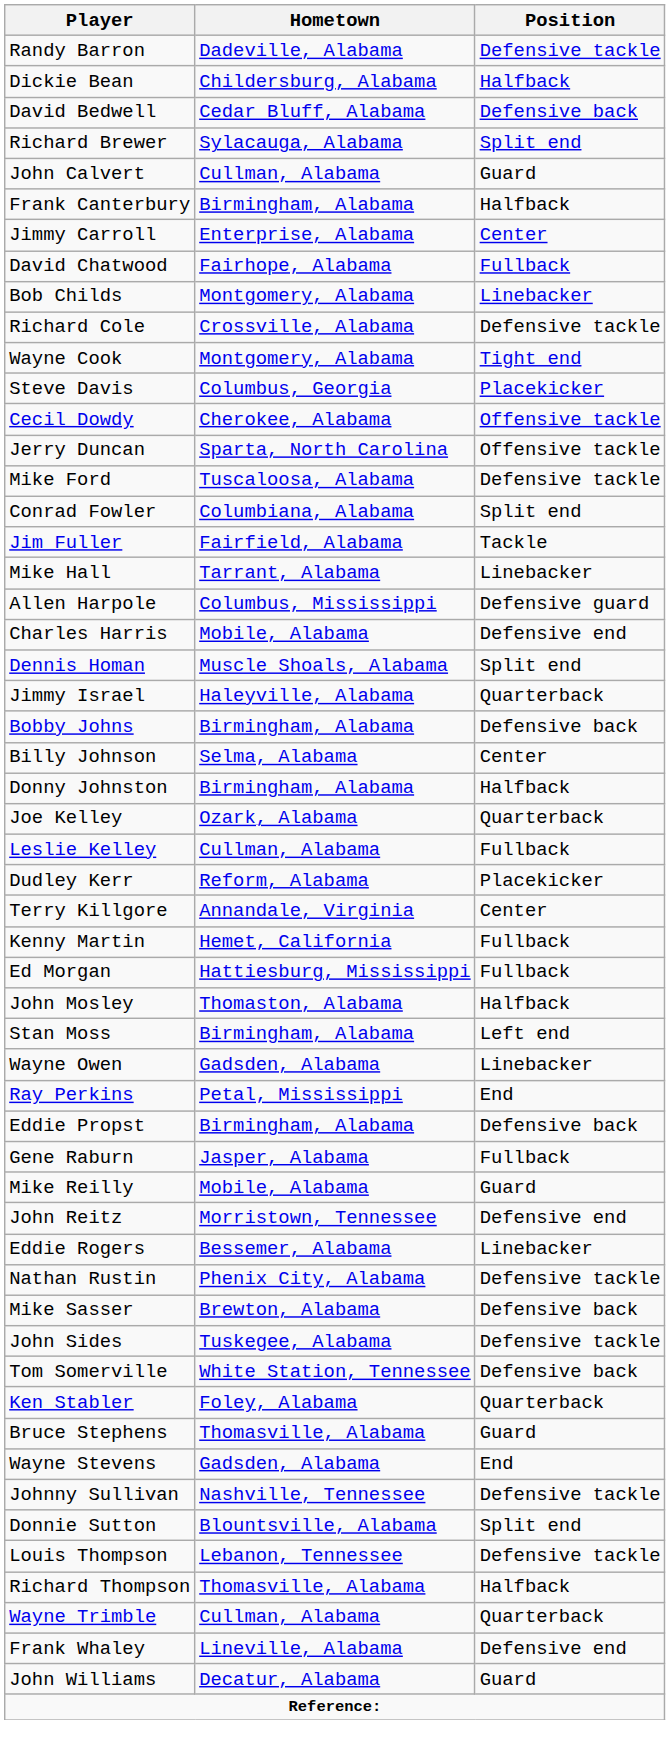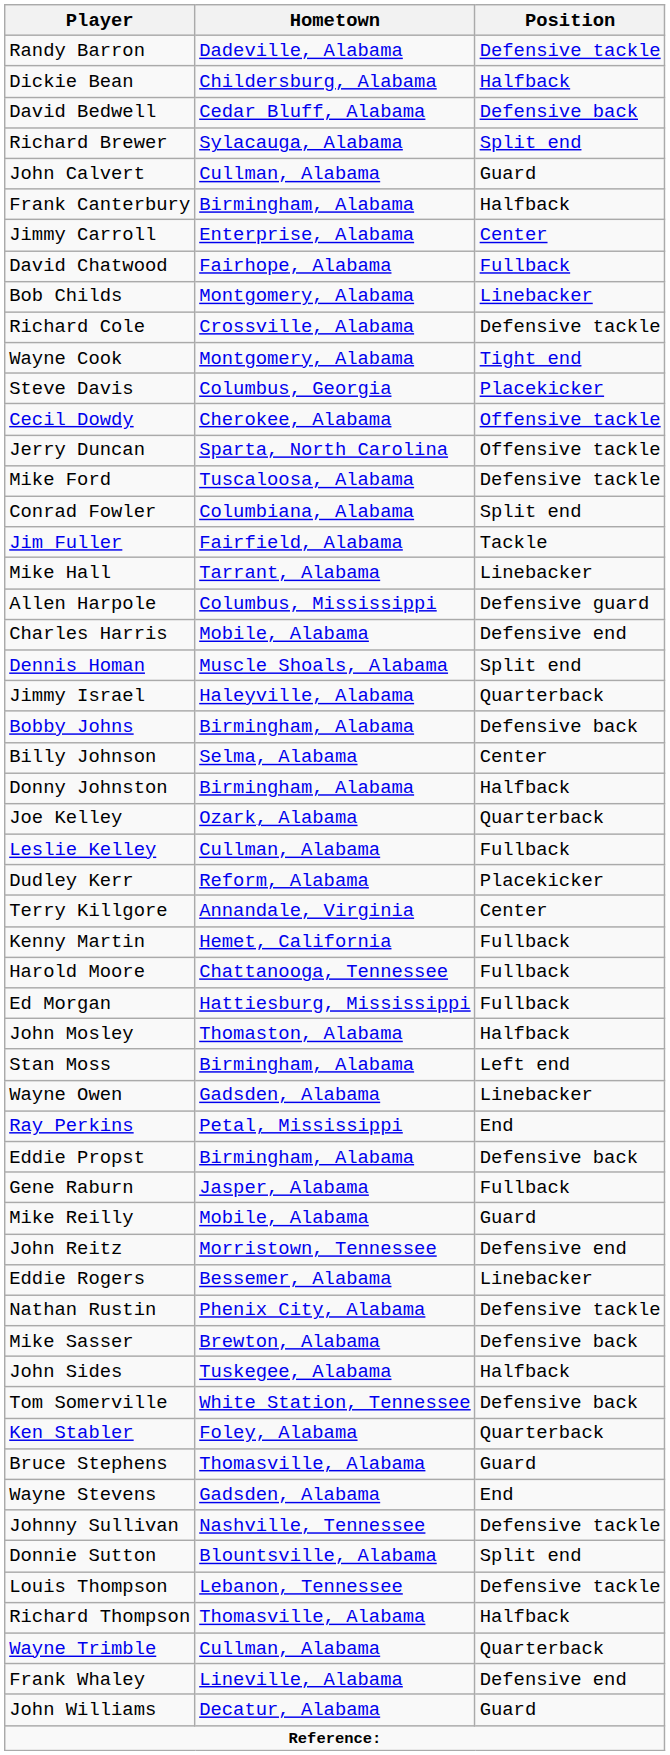+ row: Harold Moore | Chattanooga, Tennessee | Fullback
John Sides | Position: Defensive tackle -> Halfback
